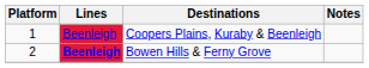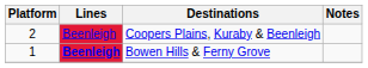Coopers Plains, Kuraby & Beenleigh | Platform: 1 -> 2
Bowen Hills & Ferny Grove | Platform: 2 -> 1
